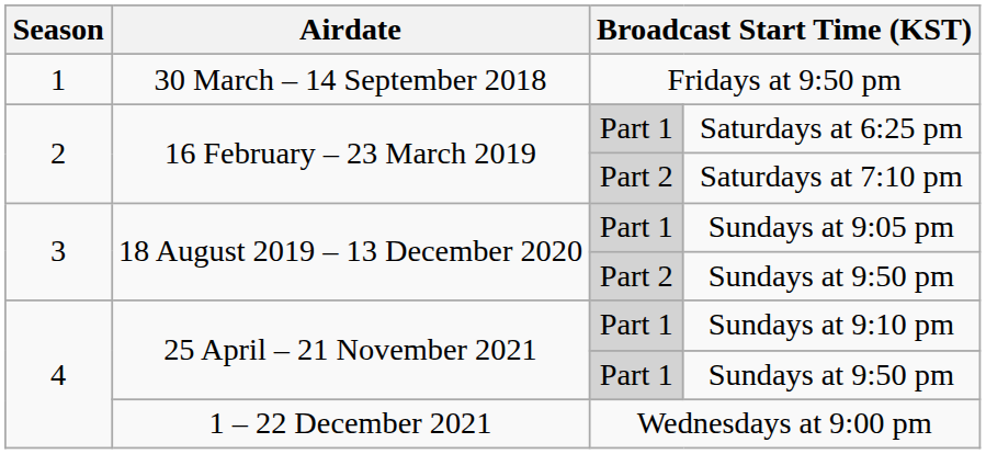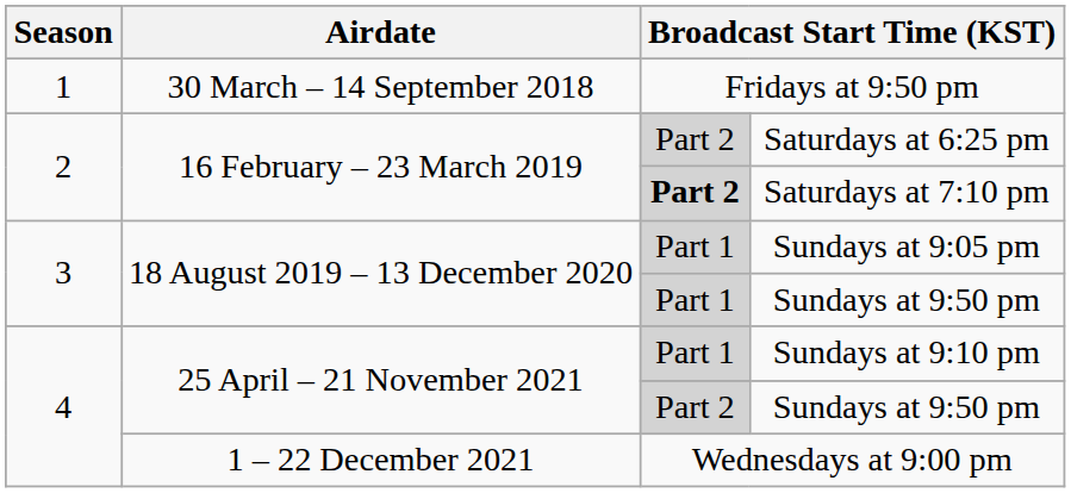Saturdays at 6:25 pm | column 3: Part 1 -> Part 2
Saturdays at 7:10 pm | column 3: normal -> bold
18 August 2019 – 13 December 2020 / Sundays at 9:50 pm | column 3: Part 2 -> Part 1
25 April – 21 November 2021 / Sundays at 9:50 pm | column 3: Part 1 -> Part 2
